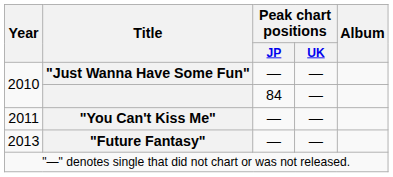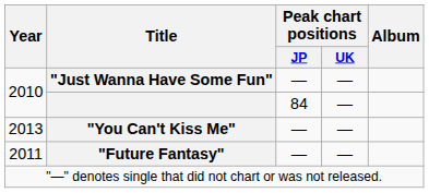"You Can't Kiss Me" | Year: 2011 -> 2013
"Future Fantasy" | Year: 2013 -> 2011
